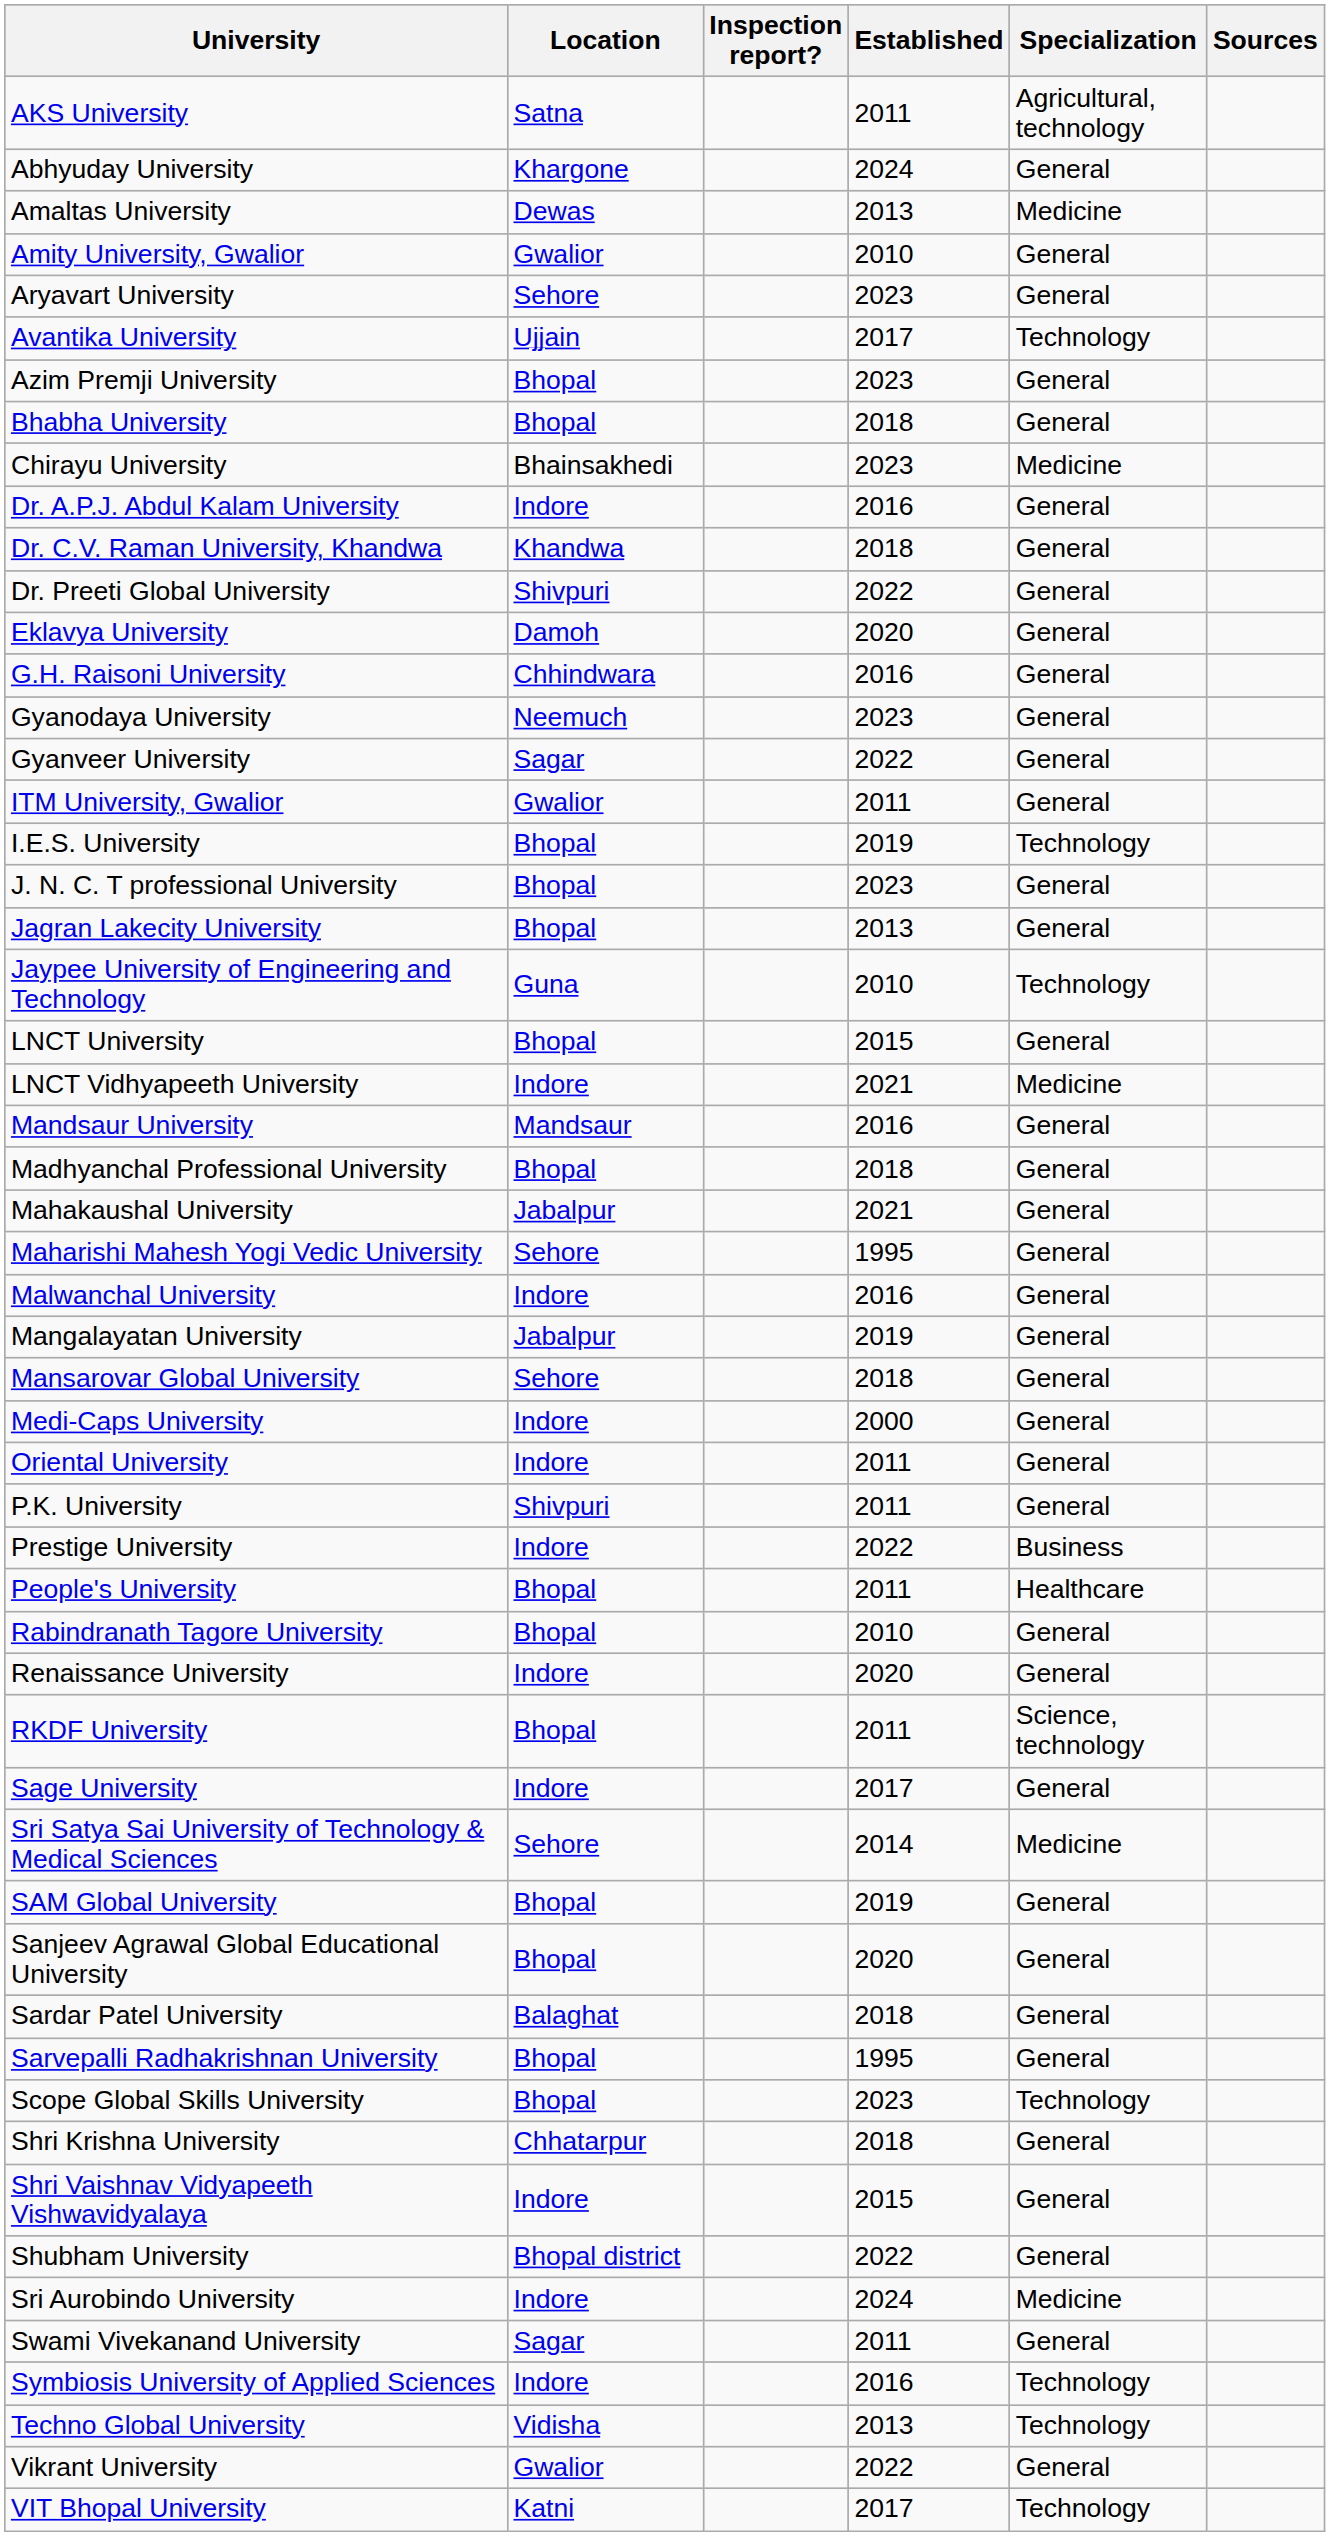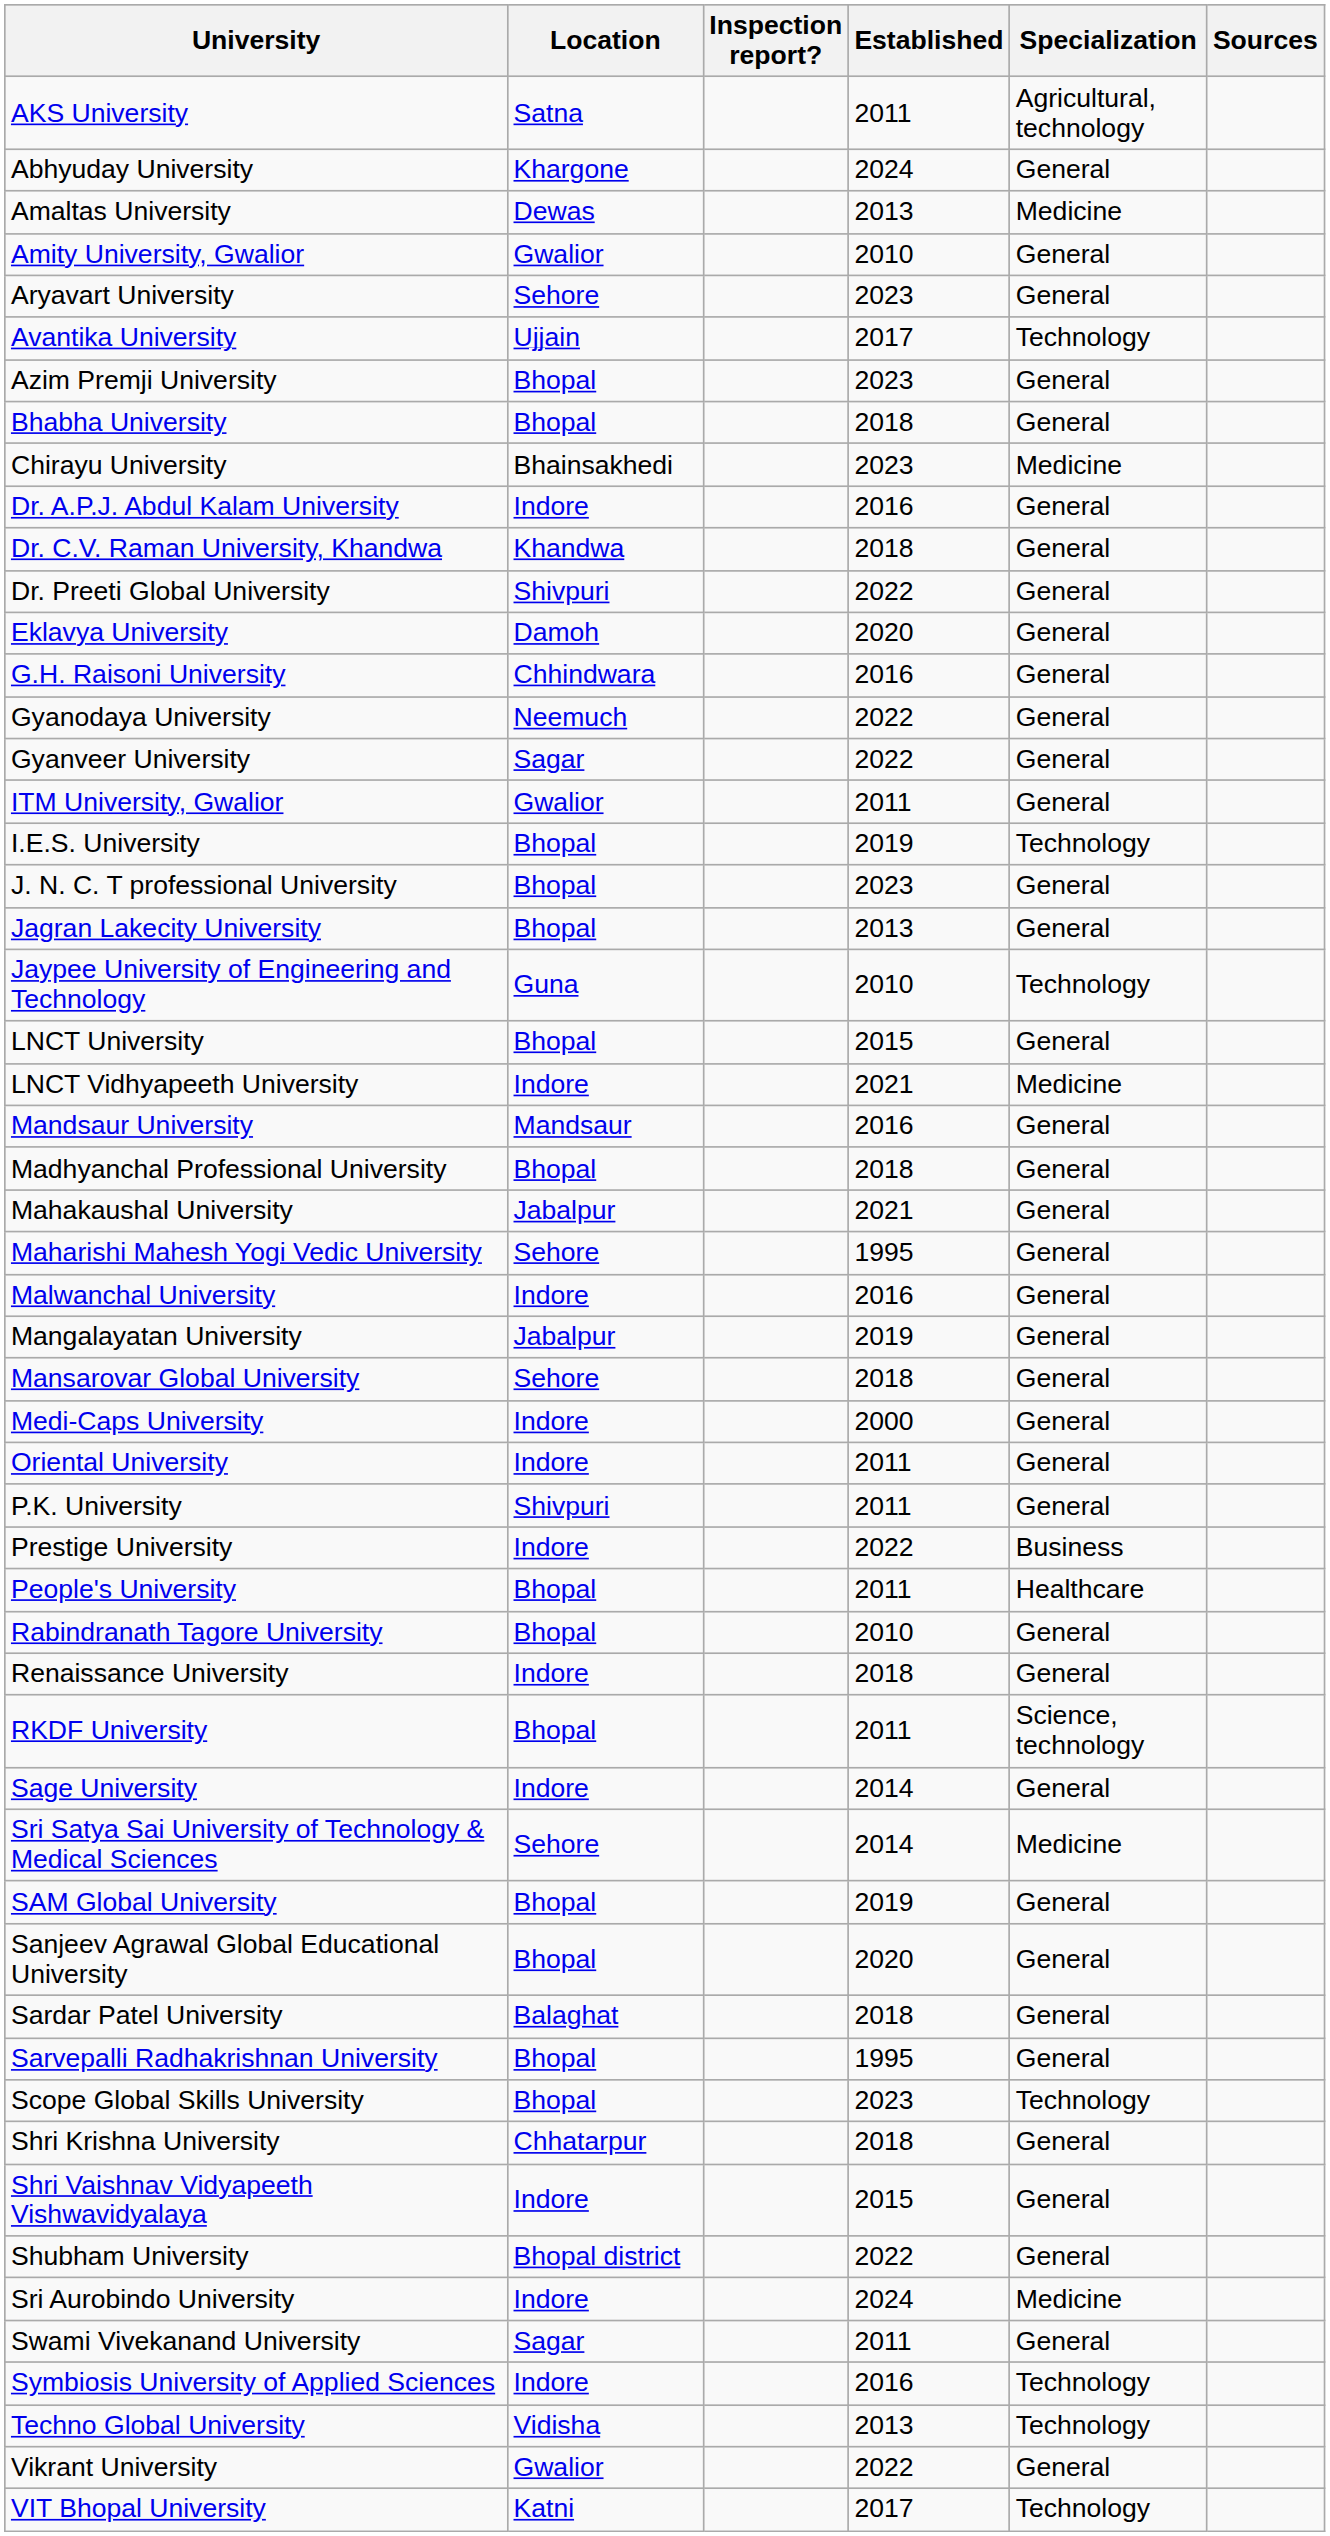Gyanodaya University | Established: 2023 -> 2022
Renaissance University | Established: 2020 -> 2018
Sage University | Established: 2017 -> 2014
